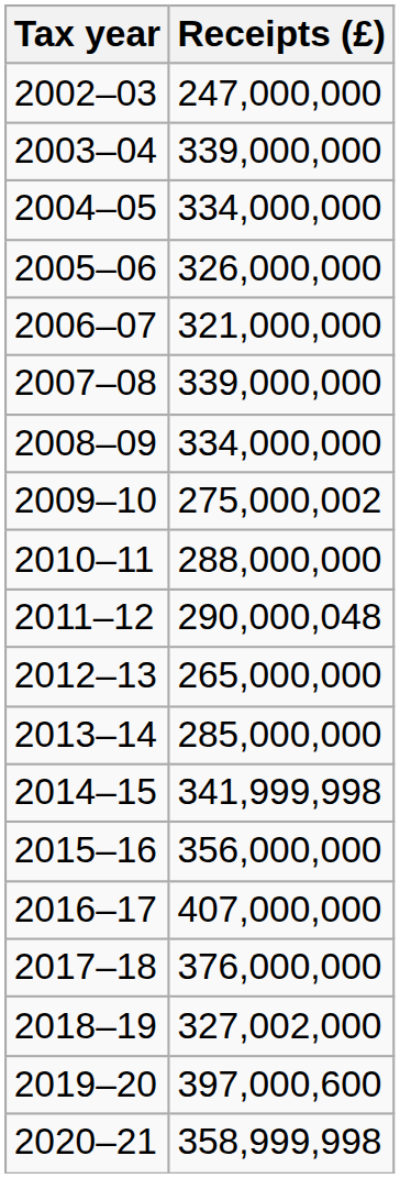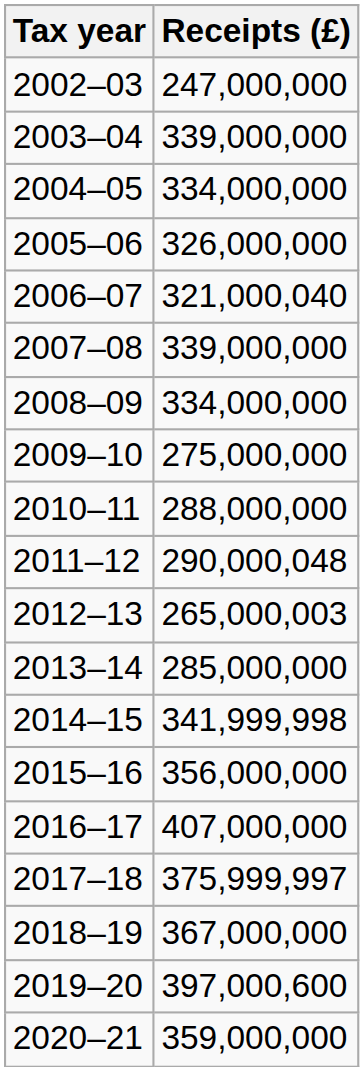2006–07 | Receipts (£): 321,000,000 -> 321,000,040
2009–10 | Receipts (£): 275,000,002 -> 275,000,000
2012–13 | Receipts (£): 265,000,000 -> 265,000,003
2017–18 | Receipts (£): 376,000,000 -> 375,999,997
2018–19 | Receipts (£): 327,002,000 -> 367,000,000
2020–21 | Receipts (£): 358,999,998 -> 359,000,000
